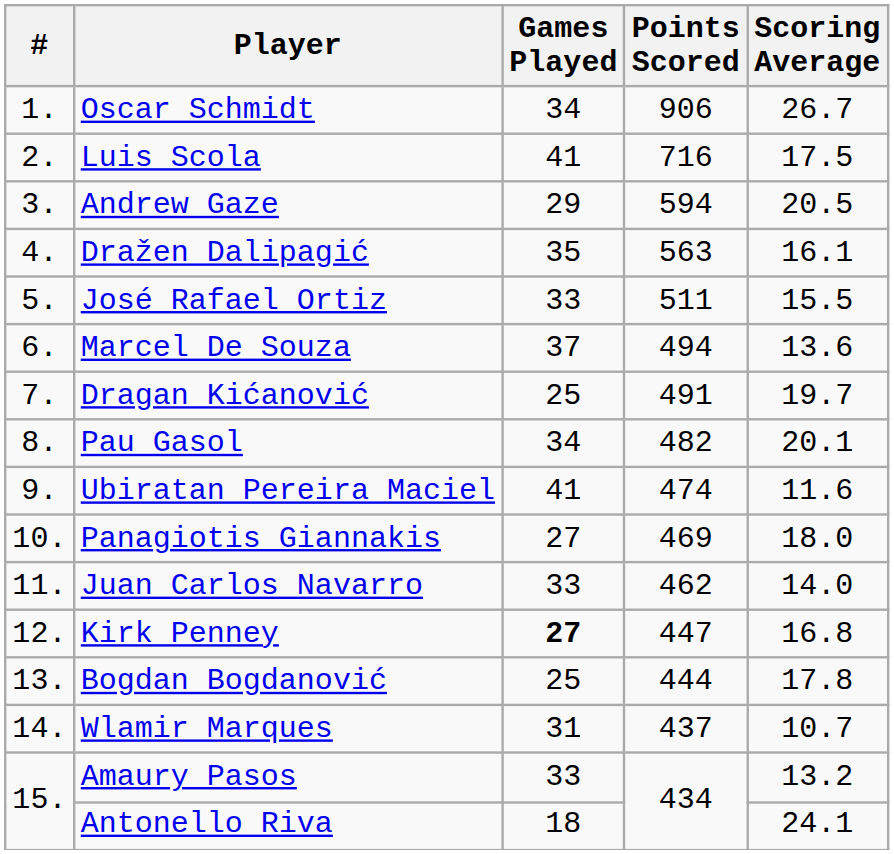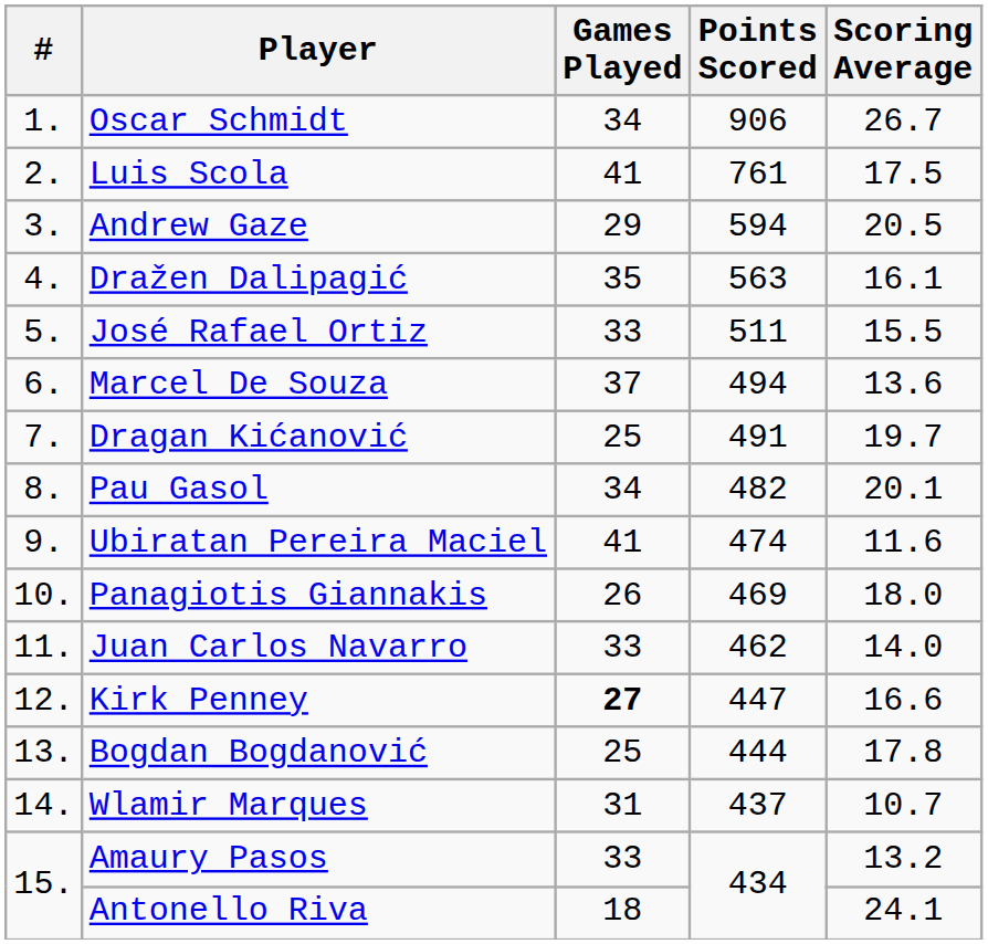Luis Scola | Points Scored: 716 -> 761
Panagiotis Giannakis | Games Played: 27 -> 26
Kirk Penney | Scoring Average: 16.8 -> 16.6
